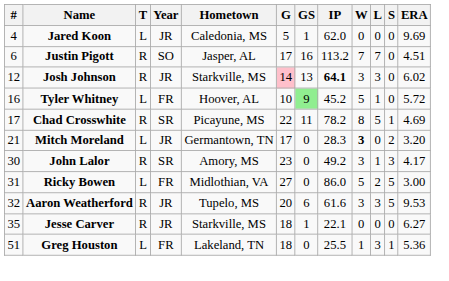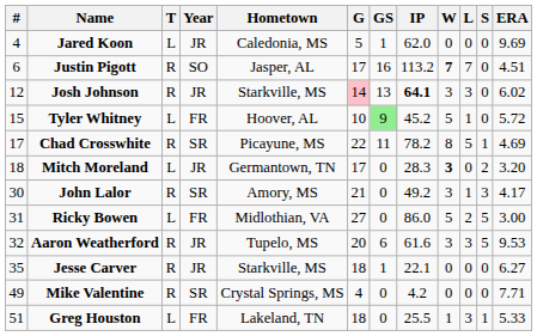Justin Pigott | W: normal -> bold
Tyler Whitney | #: 16 -> 15
Mitch Moreland | #: 21 -> 18
John Lalor | G: 23 -> 21
+ row: 49 | Mike Valentine | R | SR | Crystal Springs, MS | 4 | 0 | 4.2 | 0 | 0 | 0 | 7.71
Greg Houston | ERA: 5.36 -> 5.33
